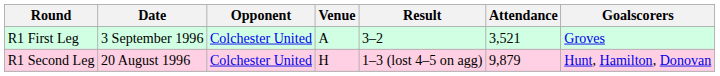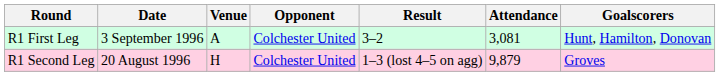columns swapped: Opponent <-> Venue
R1 First Leg | Attendance: 3,521 -> 3,081
R1 First Leg | Goalscorers: Groves -> Hunt, Hamilton, Donovan
R1 Second Leg | Goalscorers: Hunt, Hamilton, Donovan -> Groves
